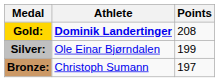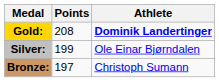columns swapped: Athlete <-> Points
